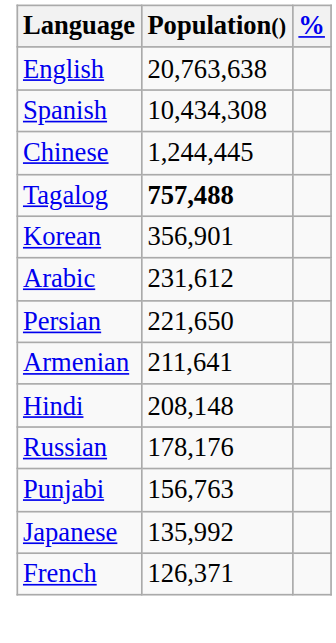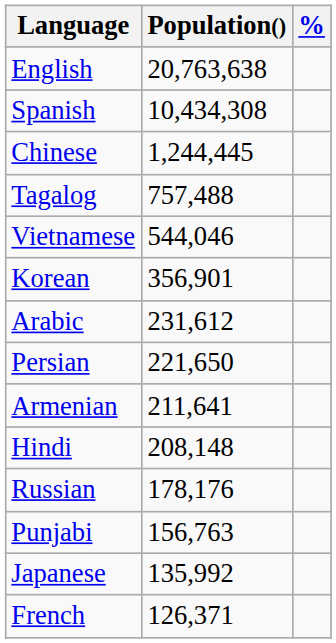Tagalog | Population(): bold -> normal
+ row: Vietnamese | 544,046
